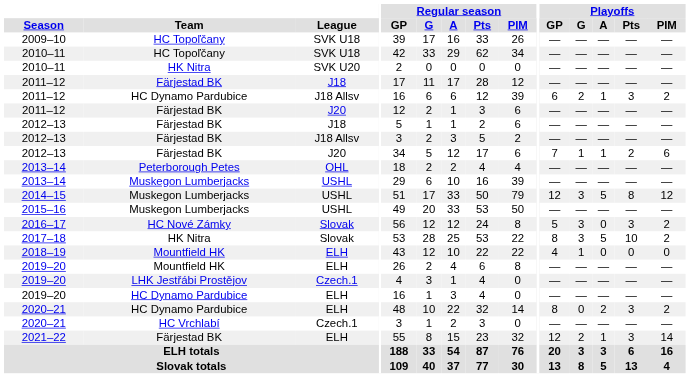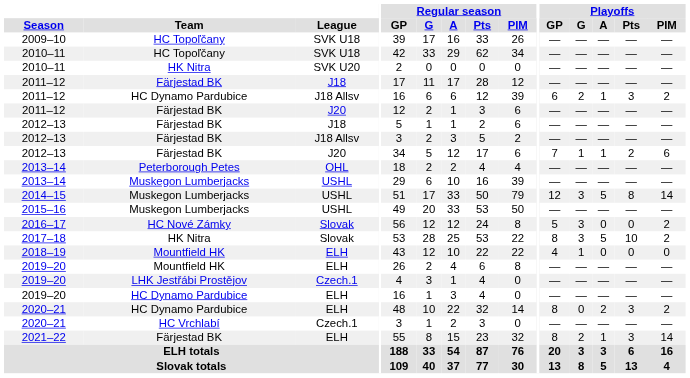2014–15 | Playoffs / PIM: 12 -> 14
2016–17 | Playoffs / Pts: 3 -> 0
2021–22 | Playoffs / GP: 12 -> 8
